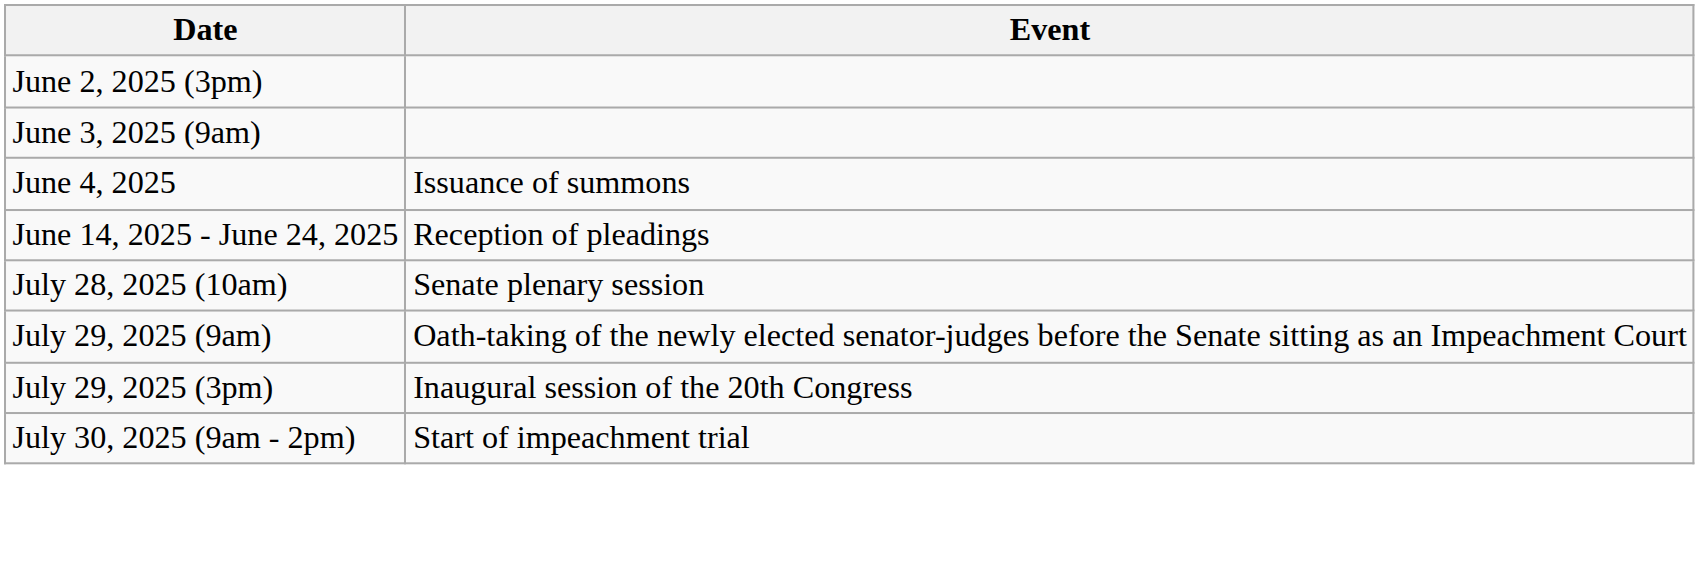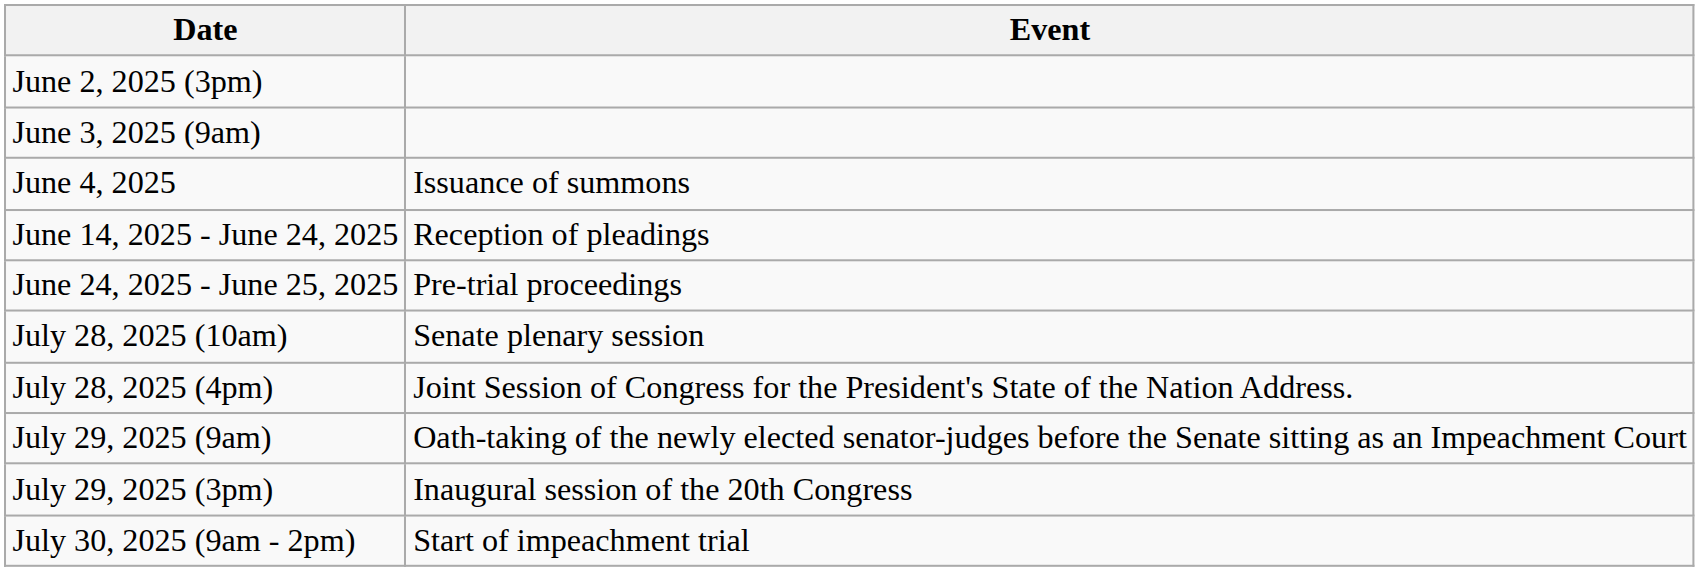+ row: June 24, 2025 - June 25, 2025 | Pre-trial proceedings
+ row: July 28, 2025 (4pm) | Joint Session of Congress for the President's State of the Nation Address.
